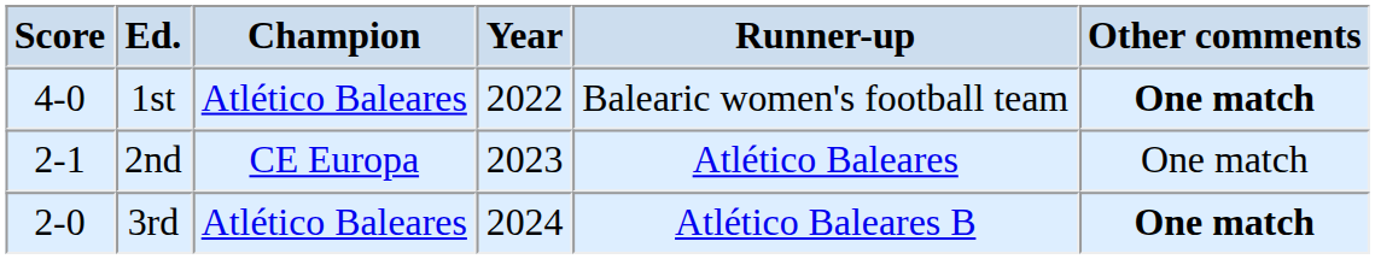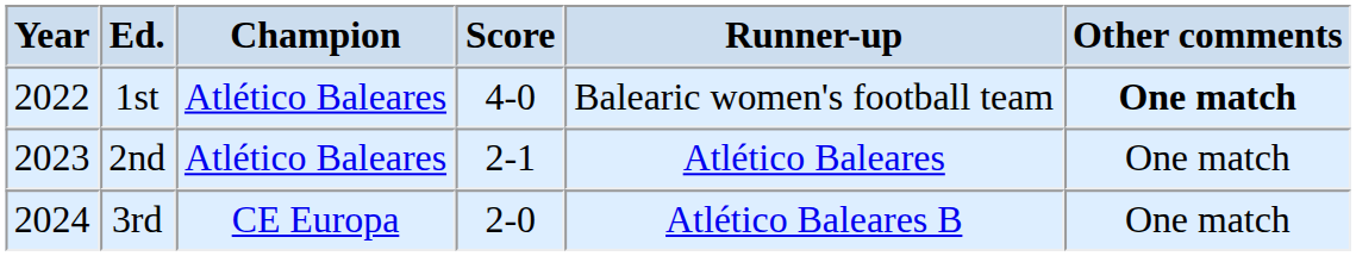columns swapped: Year <-> Score
2nd | Champion: CE Europa -> Atlético Baleares
3rd | Champion: Atlético Baleares -> CE Europa
3rd | Other comments: bold -> normal
